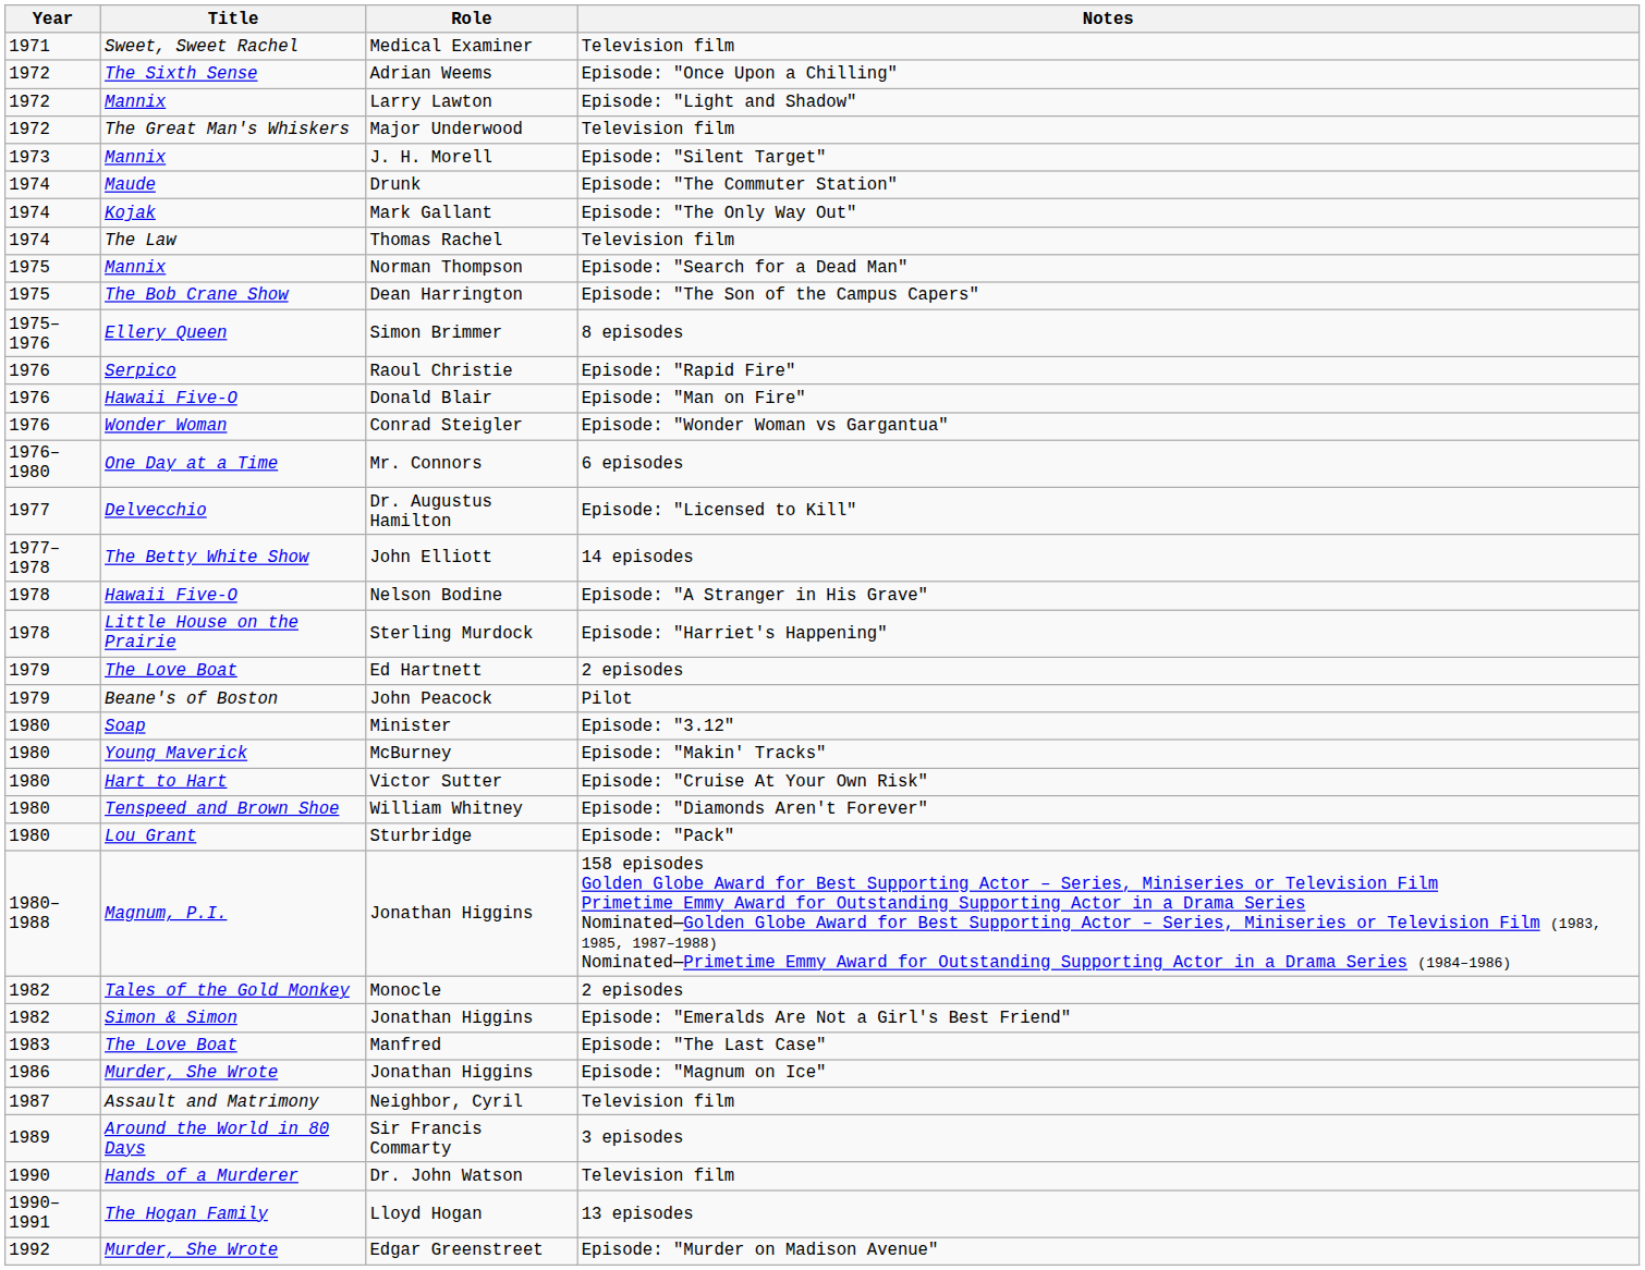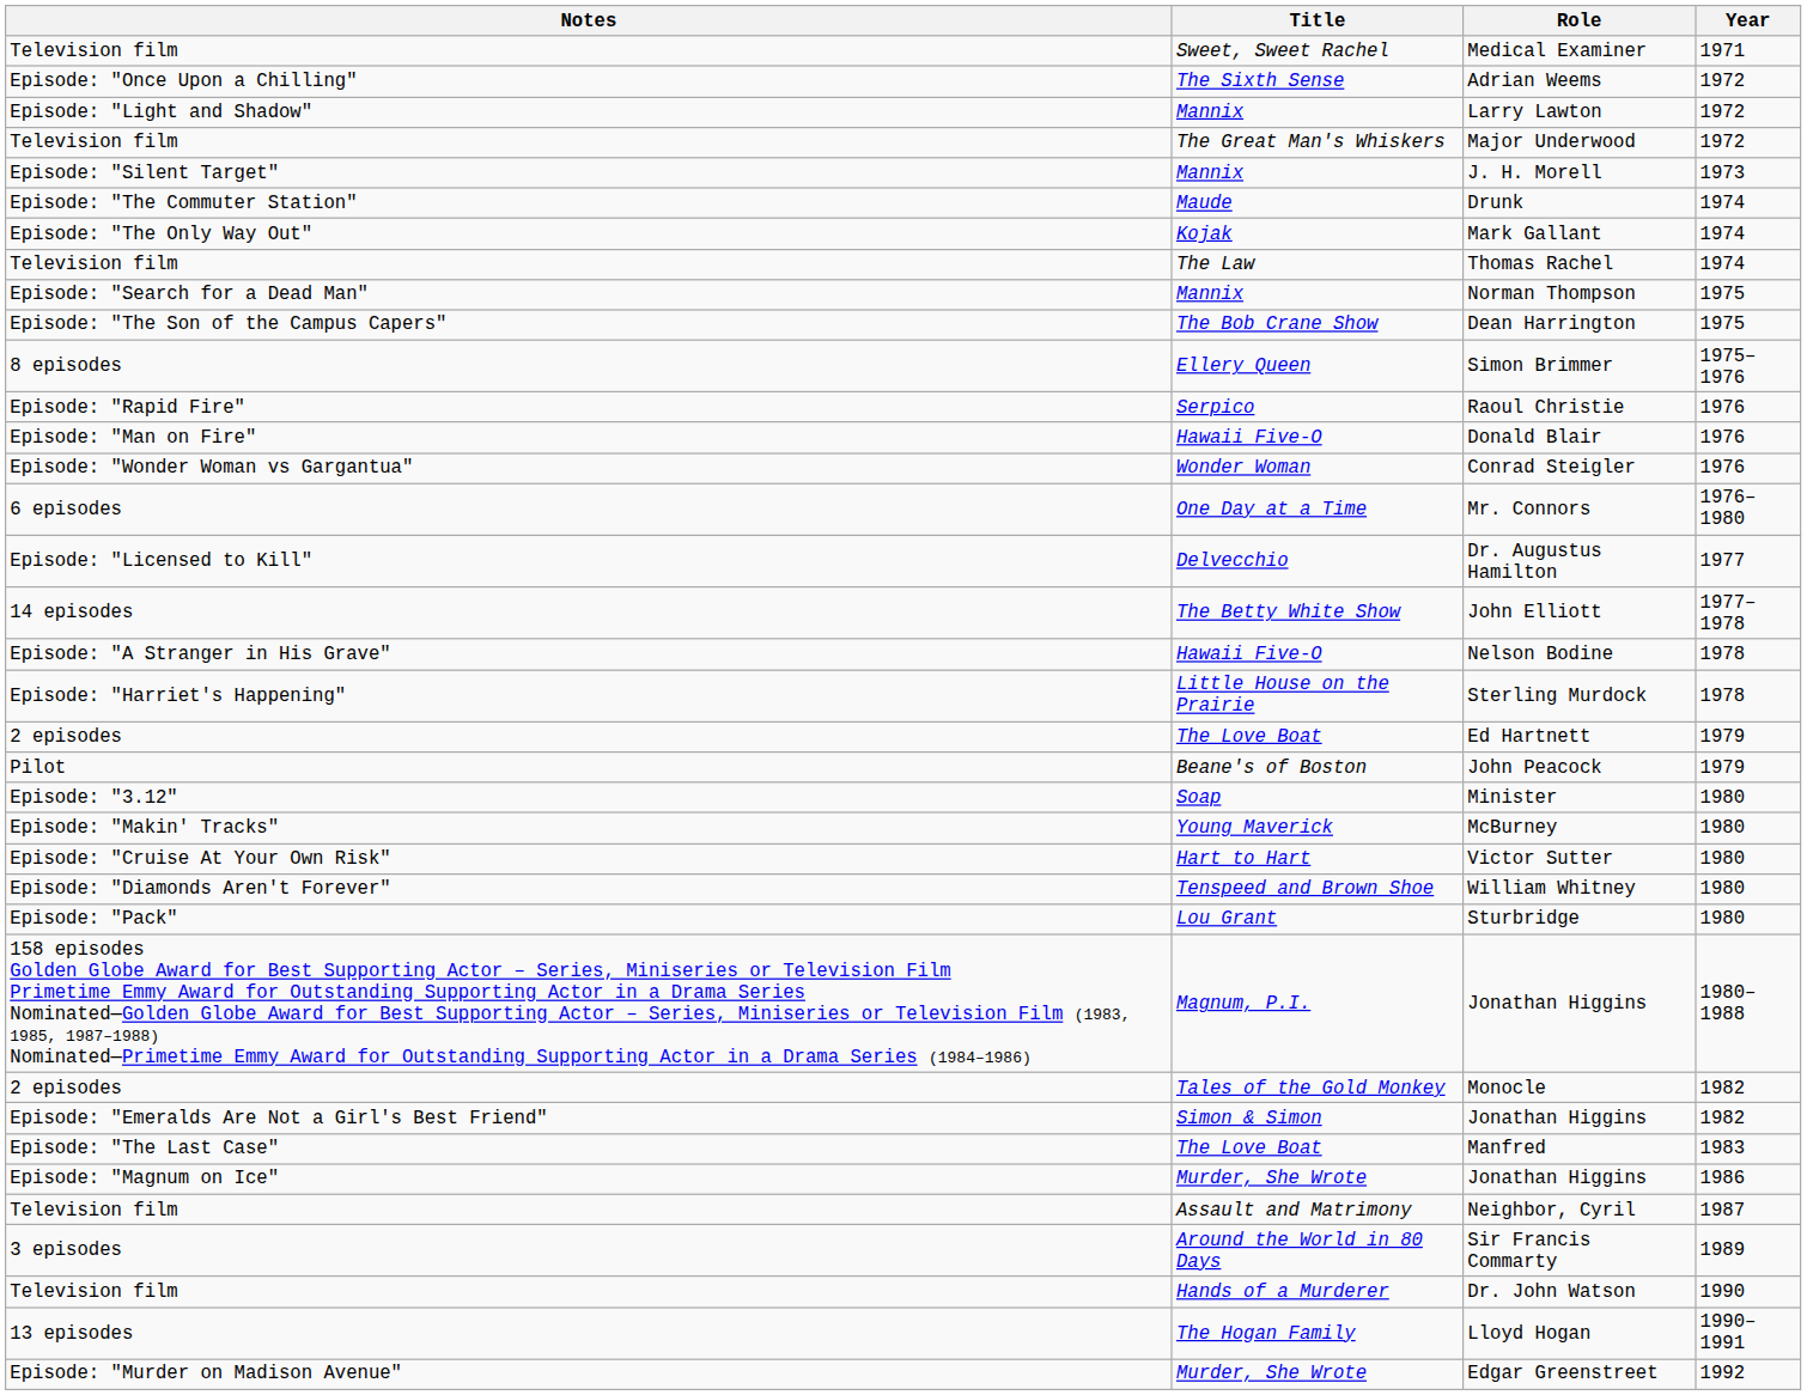columns swapped: Year <-> Notes
